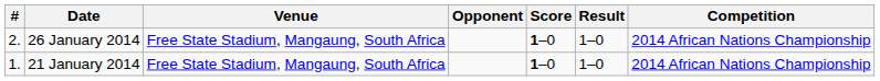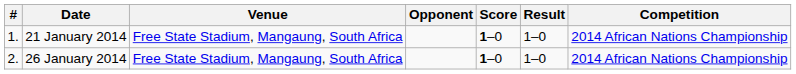rows swapped: 21 January 2014 <-> 26 January 2014
